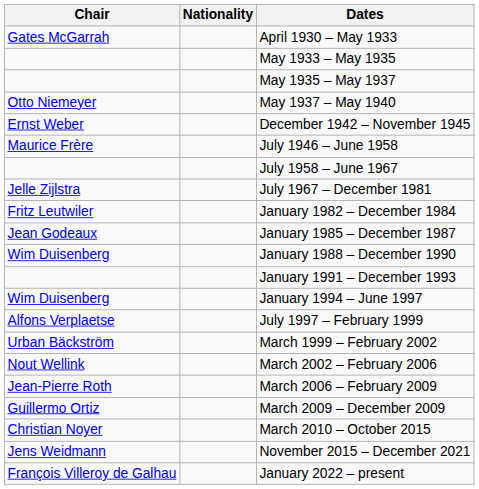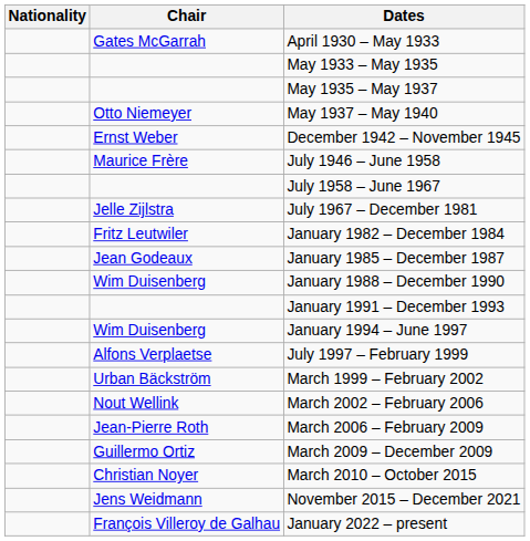columns swapped: Chair <-> Nationality
